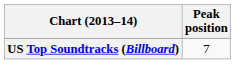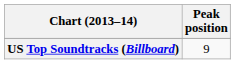US Top Soundtracks (Billboard) | Peak position: 7 -> 9
